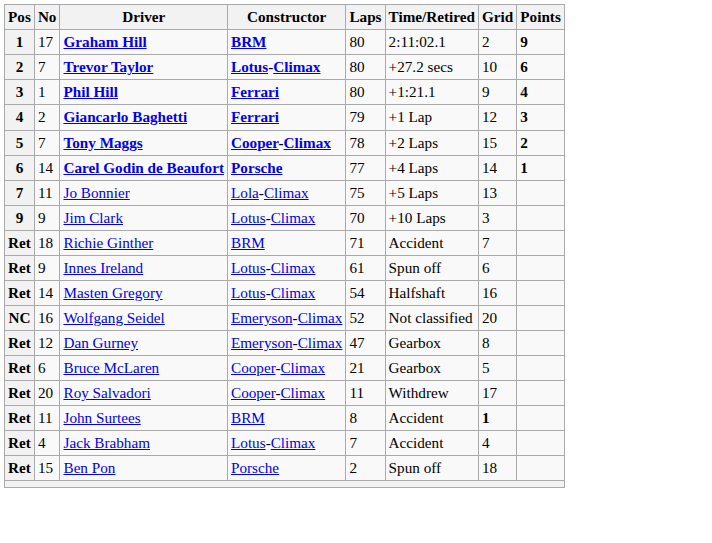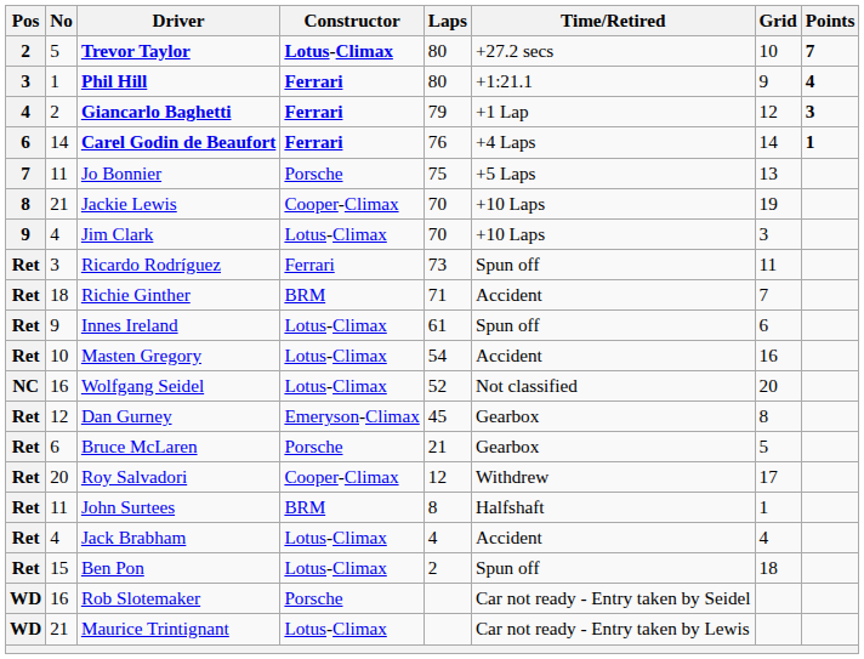- row: 1 | 17 | Graham Hill | BRM | 80 | 2:11:02.1 | 2 | 9
Trevor Taylor | No: 7 -> 5
Trevor Taylor | Points: 6 -> 7
- row: 5 | 7 | Tony Maggs | Cooper-Climax | 78 | +2 Laps | 15 | 2
Carel Godin de Beaufort | Constructor: Porsche -> Ferrari
Carel Godin de Beaufort | Laps: 77 -> 76
Jo Bonnier | Constructor: Lola-Climax -> Porsche
+ row: 8 | 21 | Jackie Lewis | Cooper-Climax | 70 | +10 Laps | 19
Jim Clark | No: 9 -> 4
+ row: Ret | 3 | Ricardo Rodríguez | Ferrari | 73 | Spun off | 11
Masten Gregory | No: 14 -> 10
Masten Gregory | Time/Retired: Halfshaft -> Accident
Wolfgang Seidel | Constructor: Emeryson-Climax -> Lotus-Climax
Dan Gurney | Laps: 47 -> 45
Bruce McLaren | Constructor: Cooper-Climax -> Porsche
Roy Salvadori | Laps: 11 -> 12
John Surtees | Time/Retired: Accident -> Halfshaft
John Surtees | Grid: bold -> normal
Jack Brabham | Laps: 7 -> 4
Ben Pon | Constructor: Porsche -> Lotus-Climax
+ row: WD | 16 | Rob Slotemaker | Porsche | Car not ready - Entry taken by Seidel
+ row: WD | 21 | Maurice Trintignant | Lotus-Climax | Car not ready - Entry taken by Lewis
